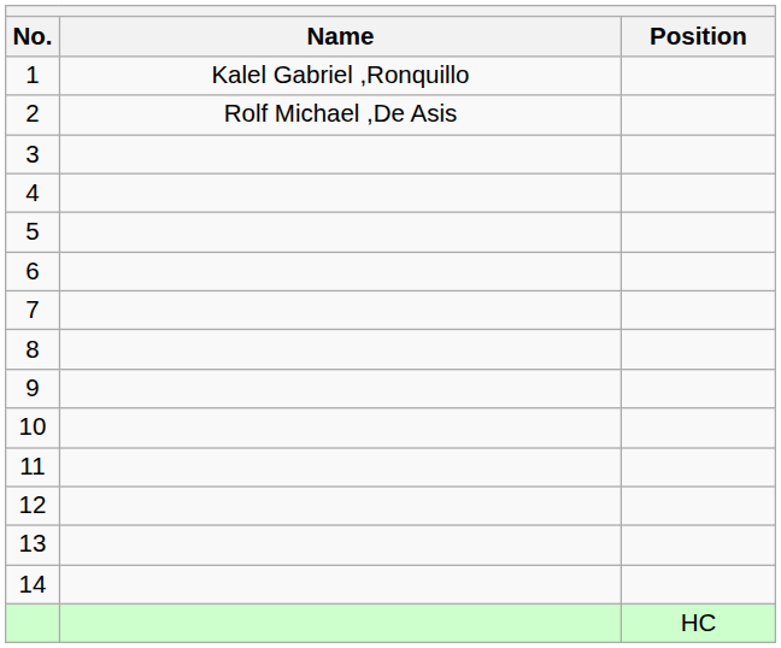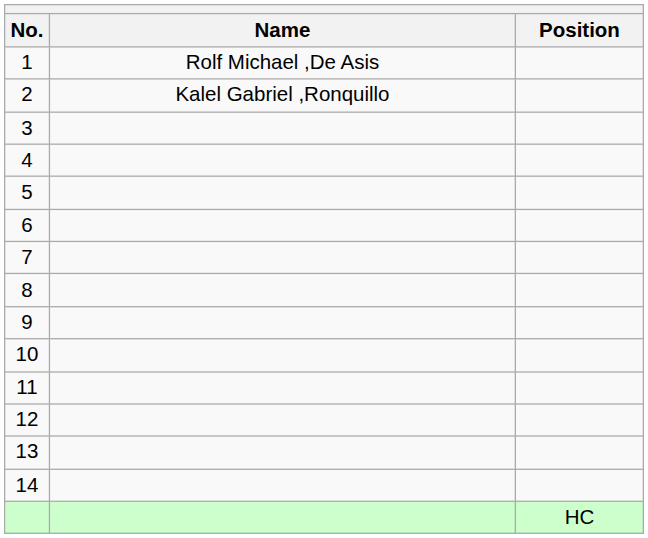1 | Name: Kalel Gabriel ,Ronquillo -> Rolf Michael ,De Asis
2 | Name: Rolf Michael ,De Asis -> Kalel Gabriel ,Ronquillo
